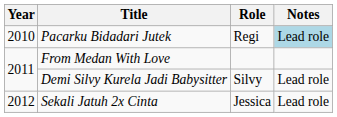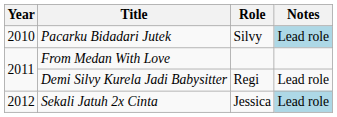Pacarku Bidadari Jutek | Role: Regi -> Silvy
Demi Silvy Kurela Jadi Babysitter | Role: Silvy -> Regi
Sekali Jatuh 2x Cinta | Notes: no background -> lightblue background
